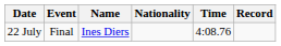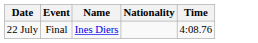- column: Record
